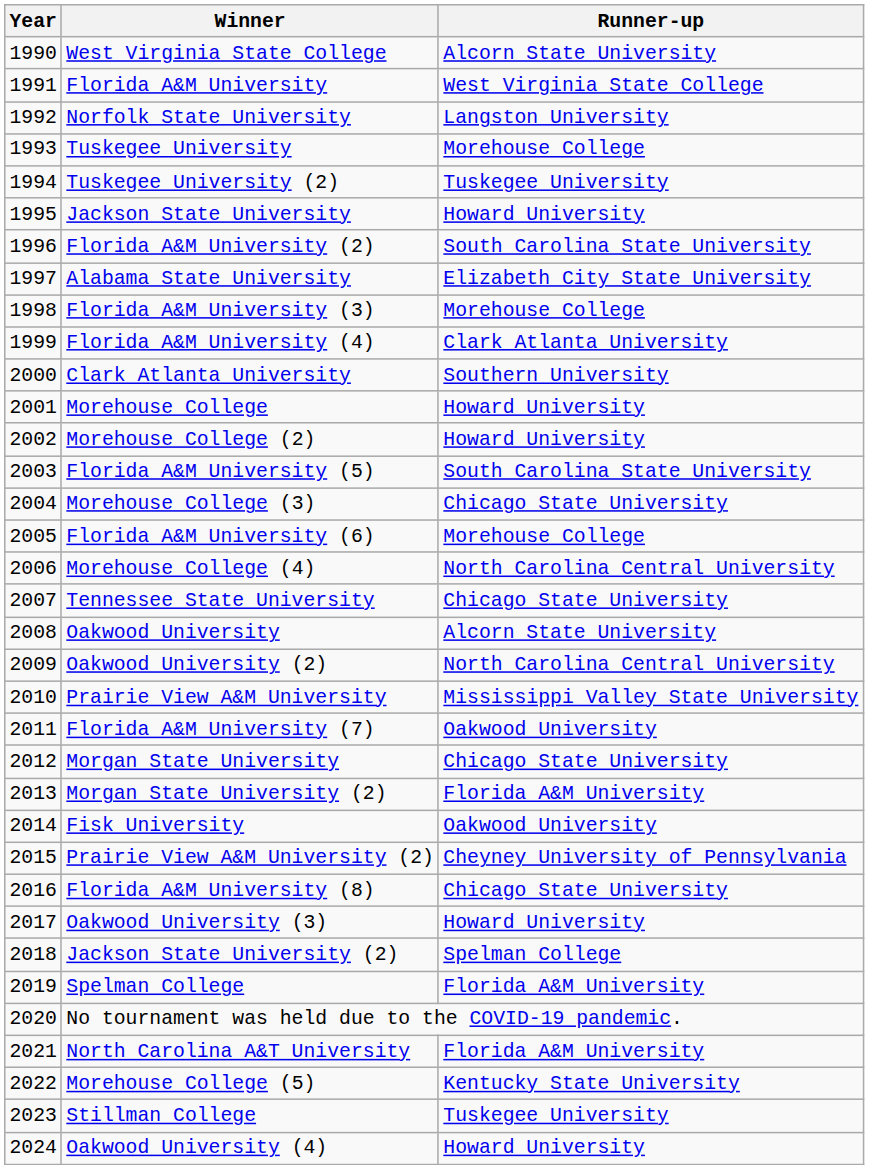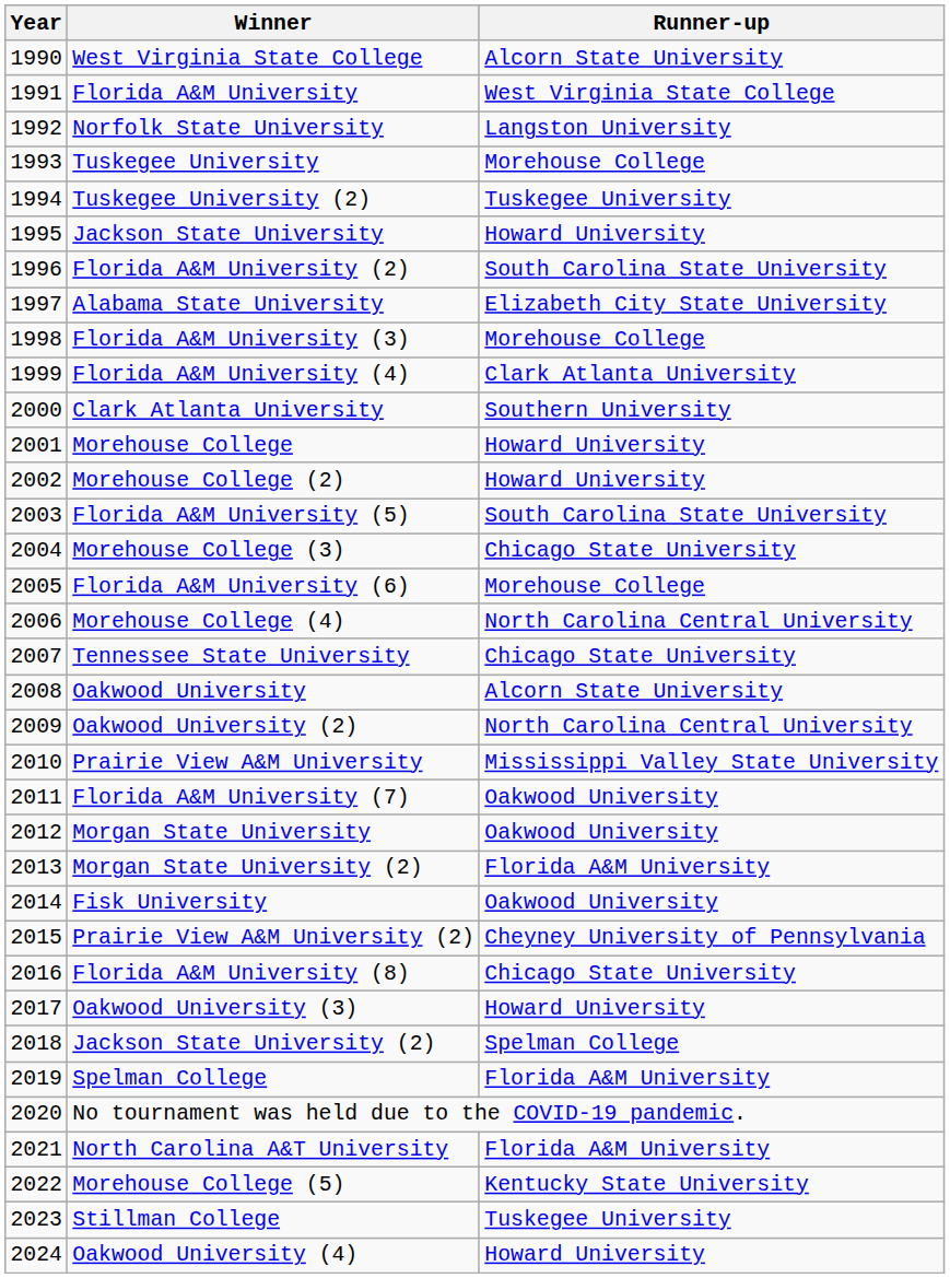Morgan State University | Runner-up: Chicago State University -> Oakwood University
